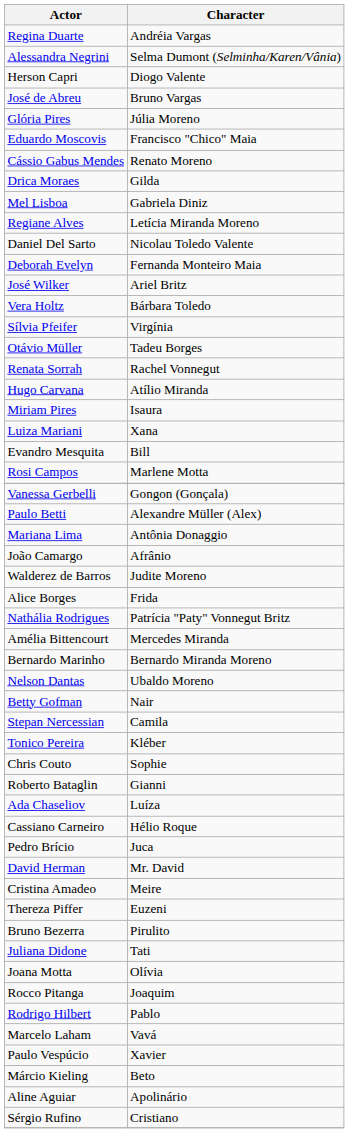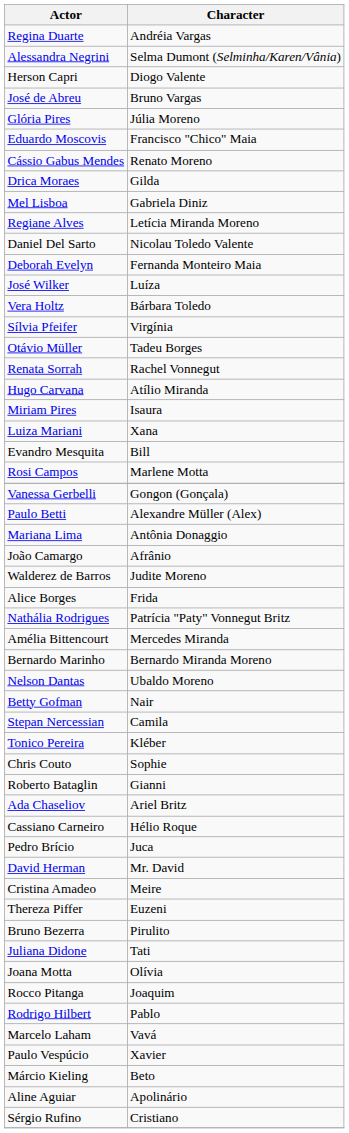José Wilker | Character: Ariel Britz -> Luíza
Ada Chaseliov | Character: Luíza -> Ariel Britz
